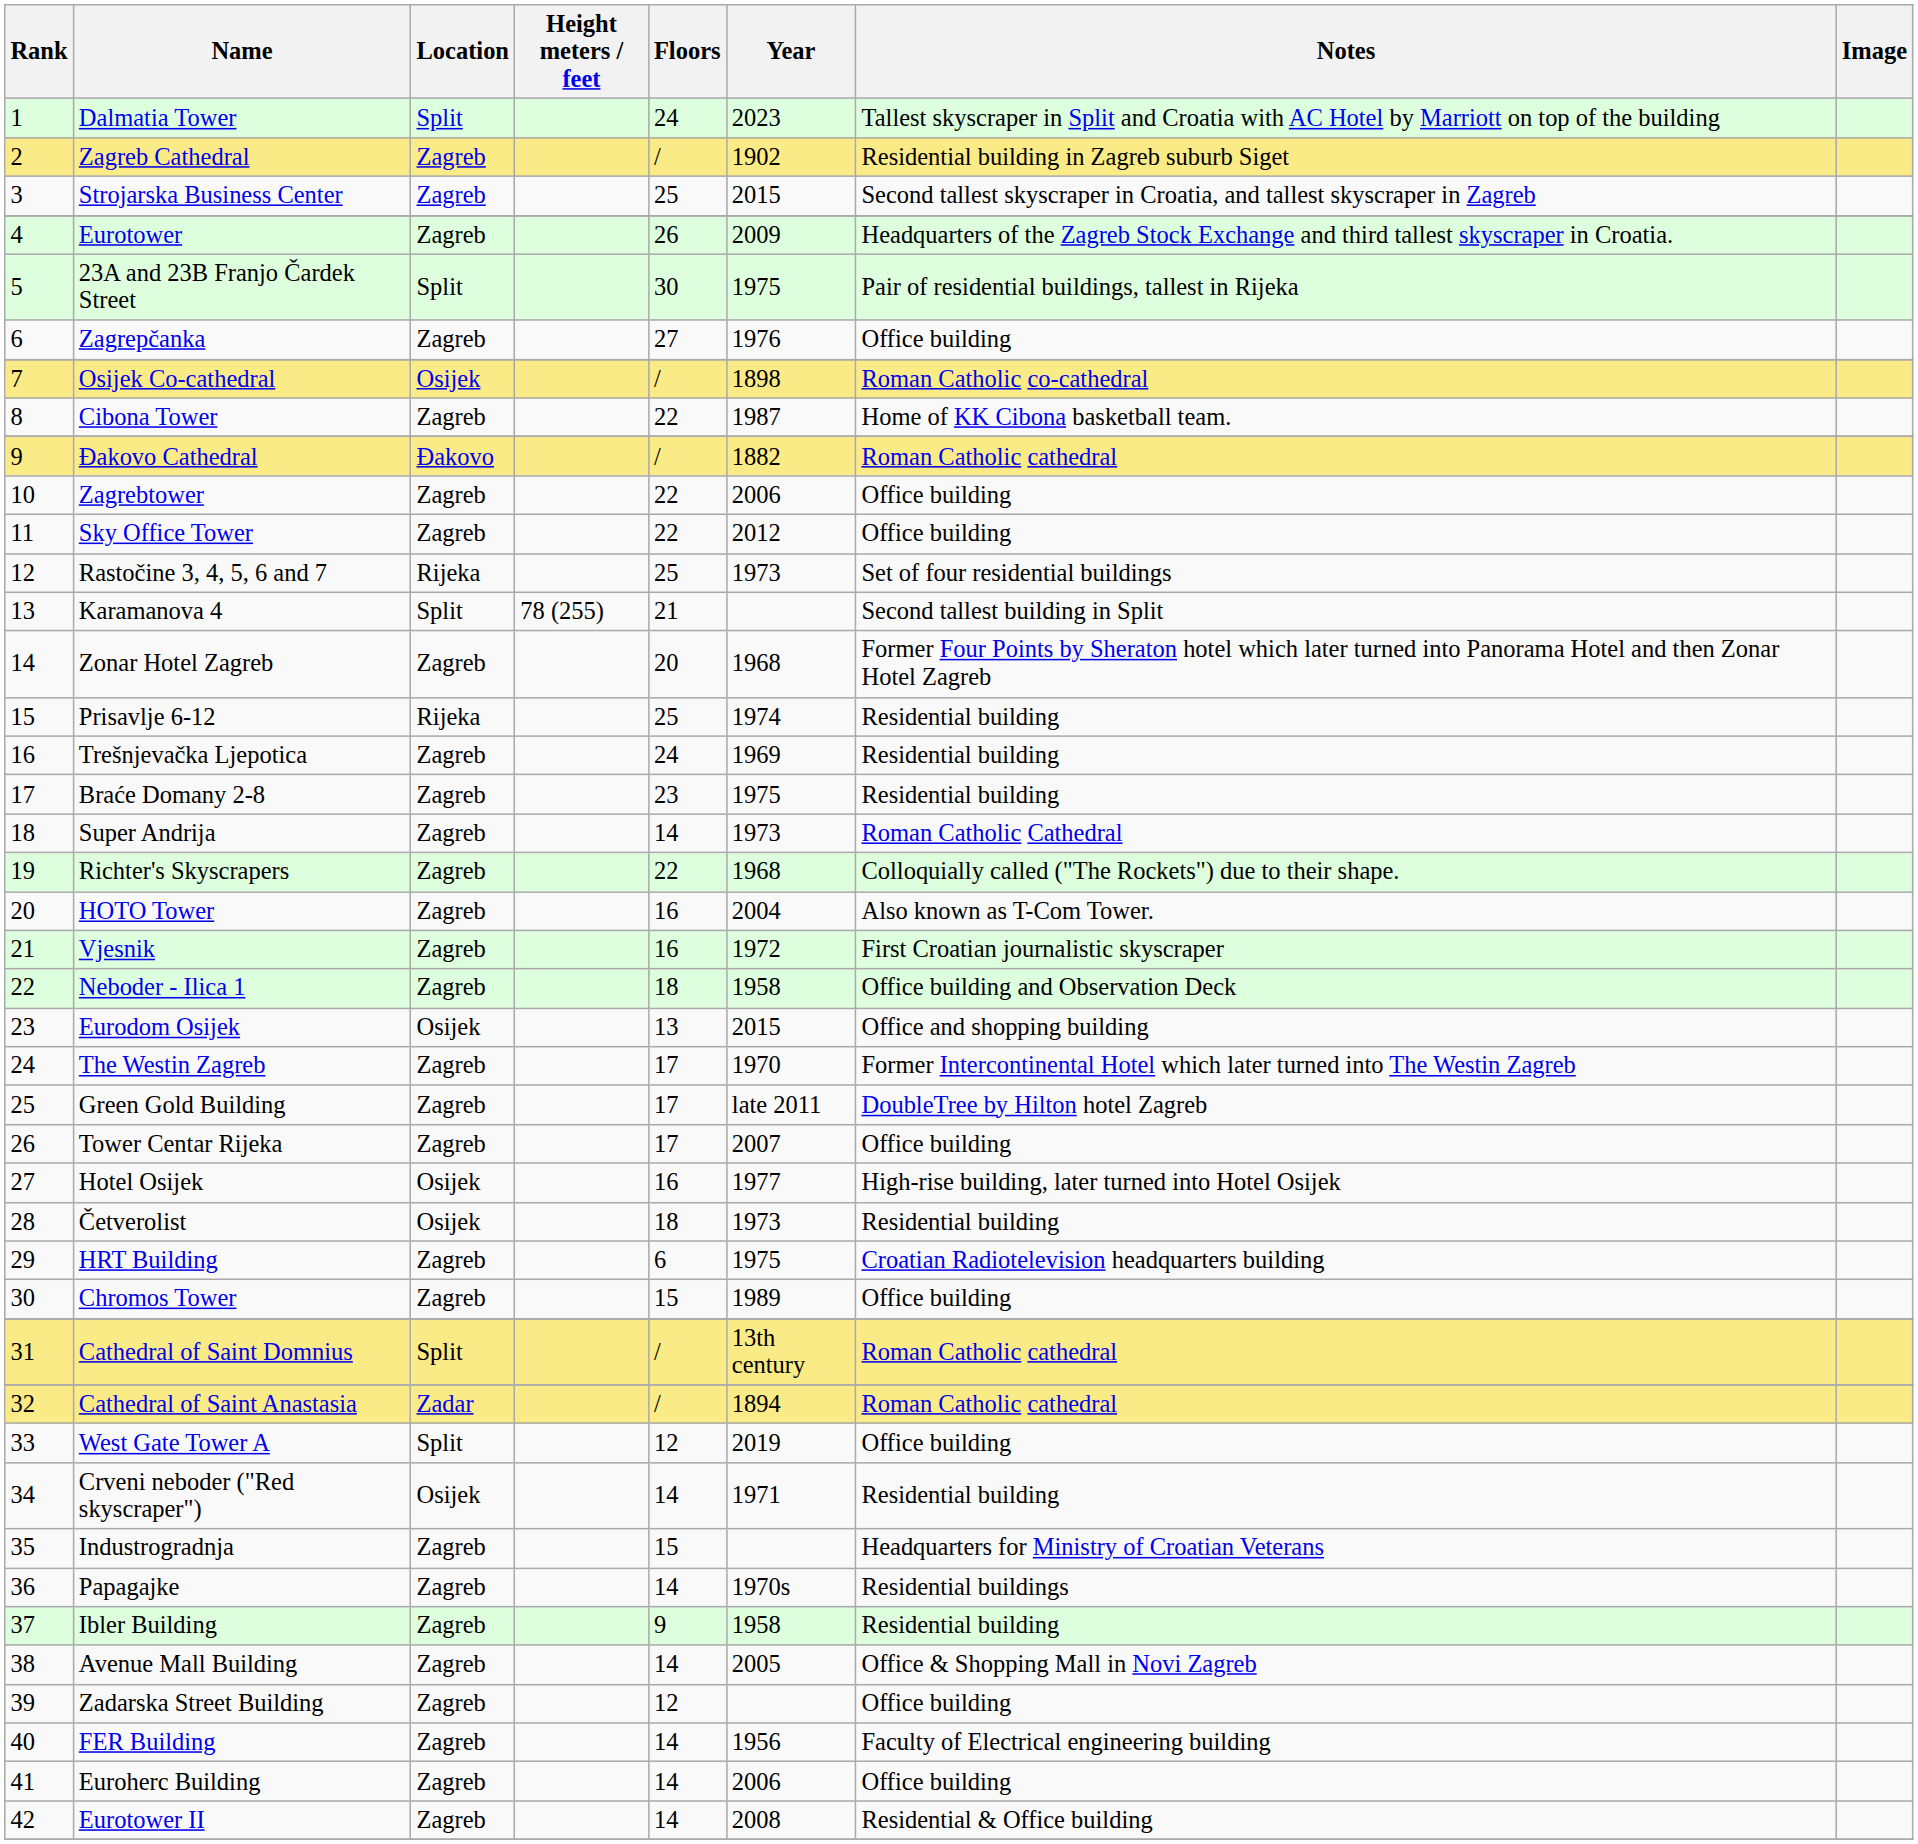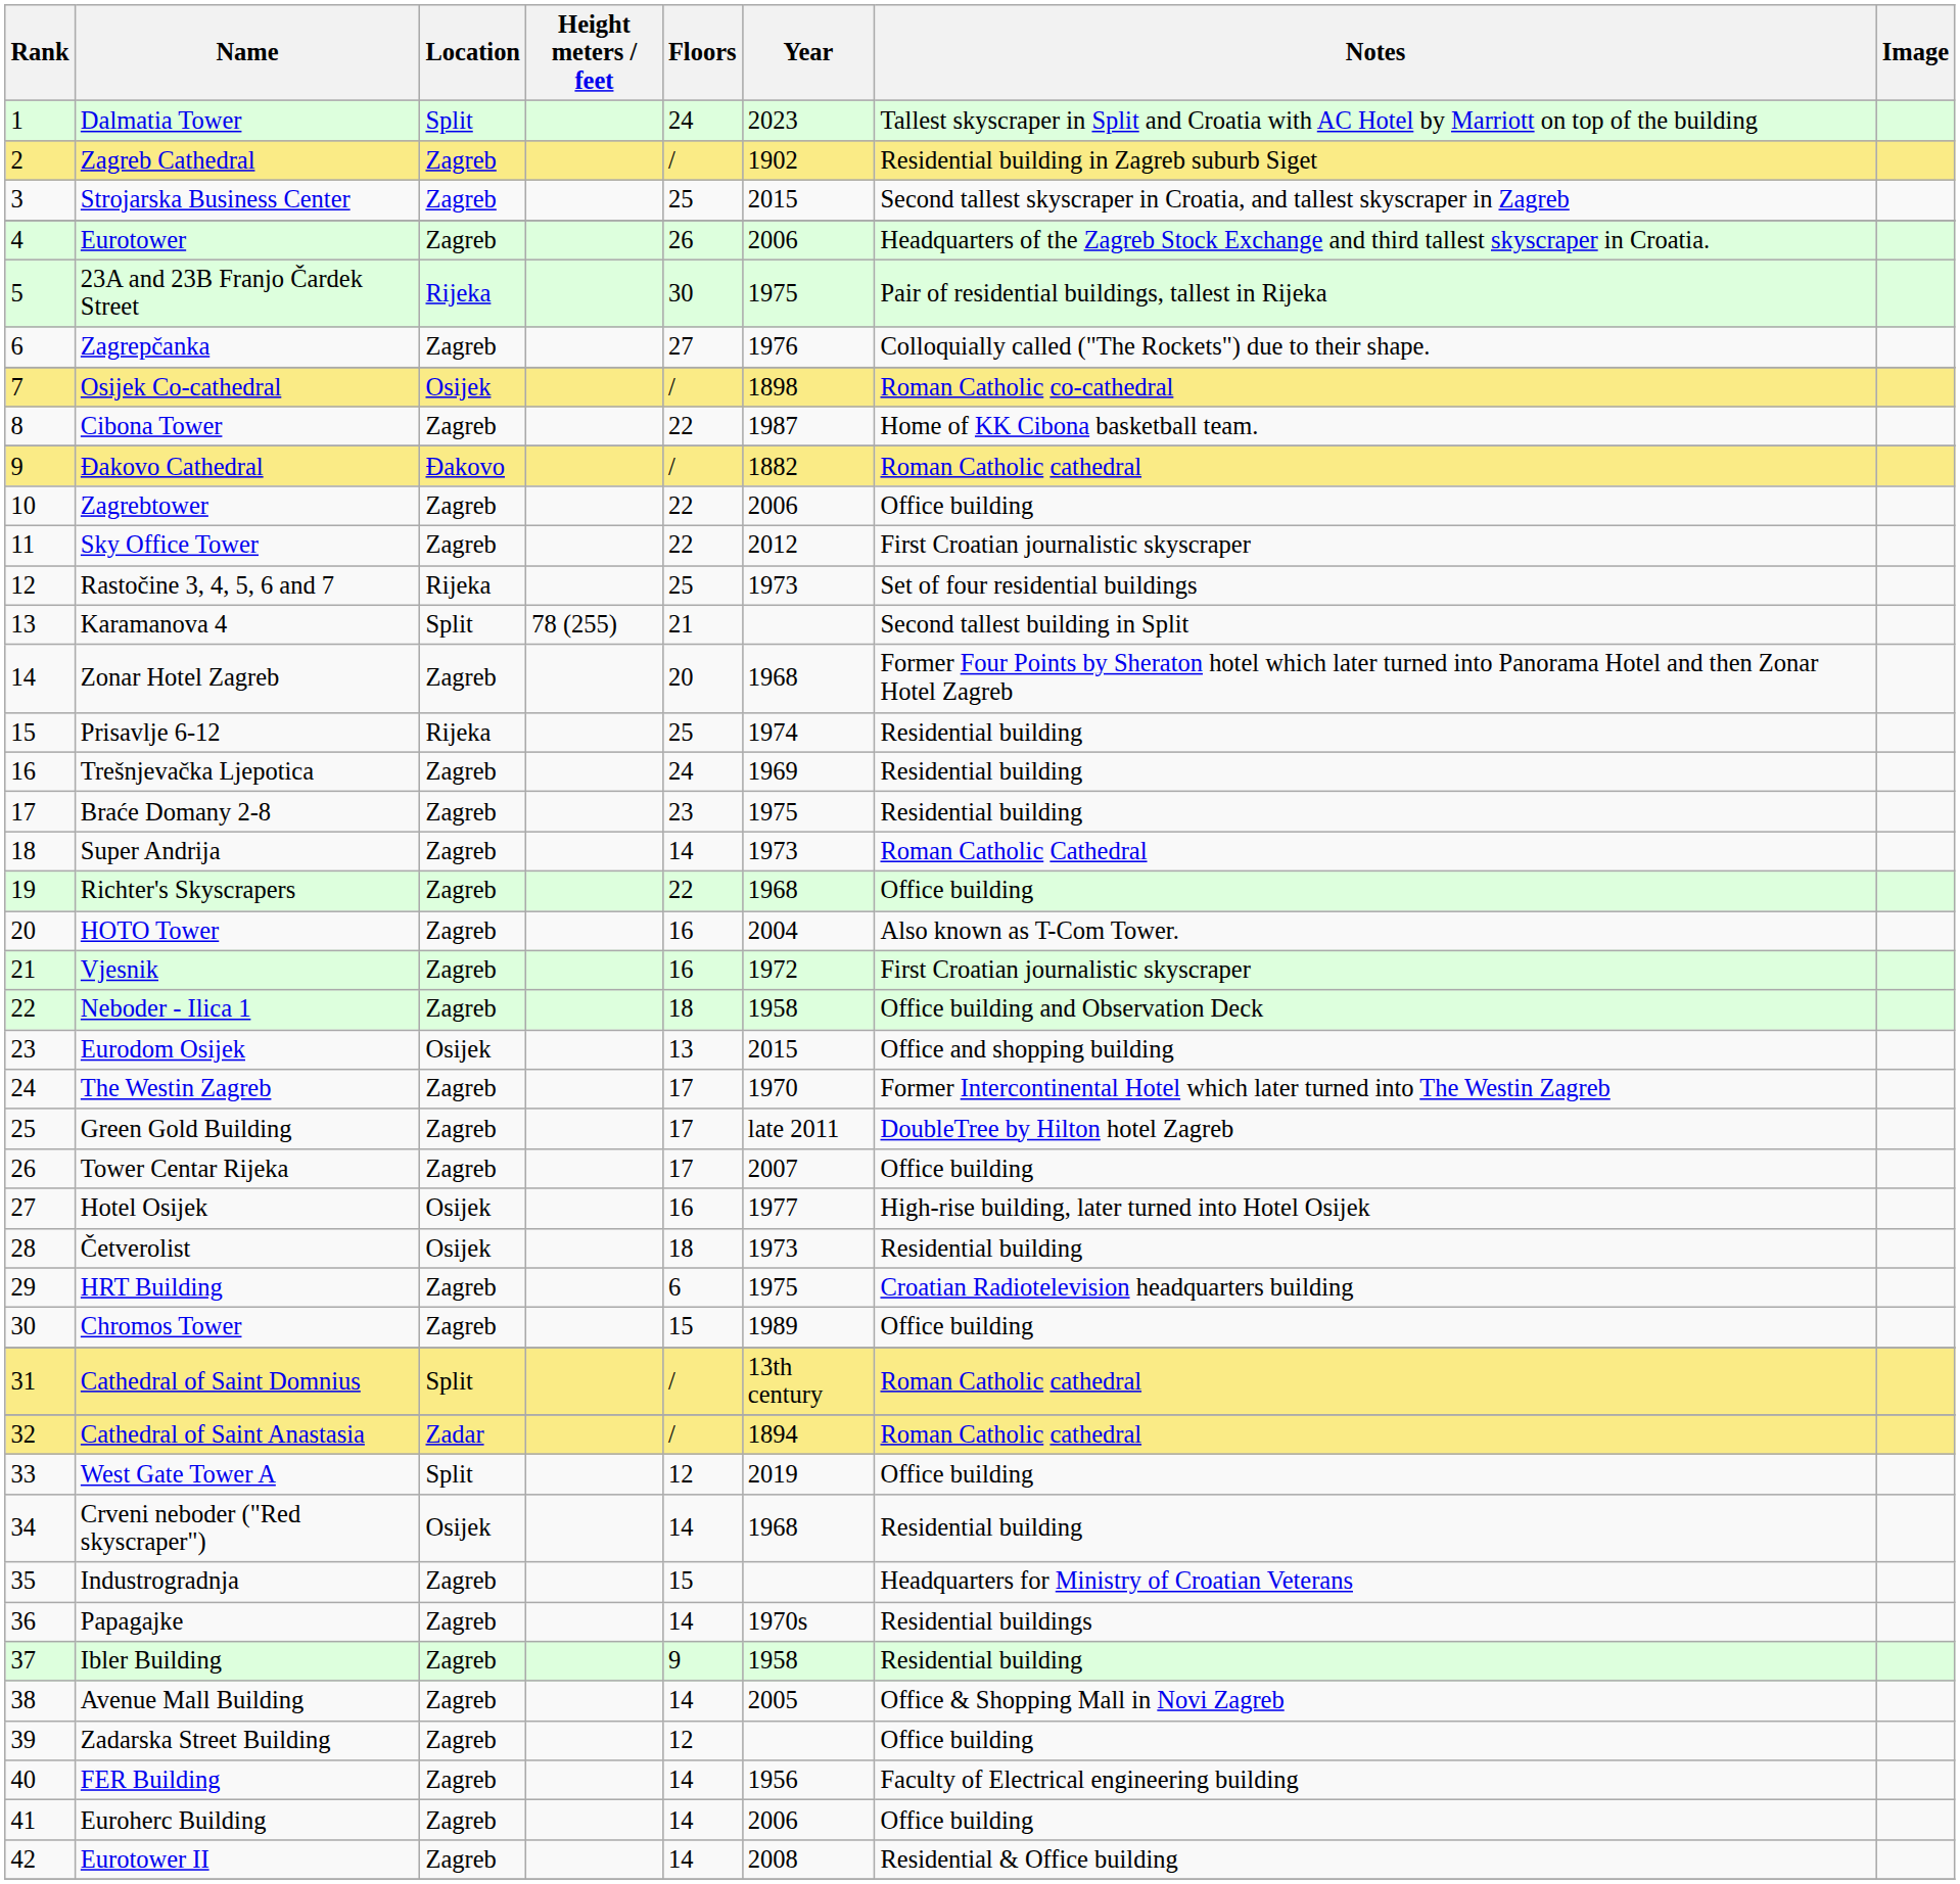Eurotower | Year: 2009 -> 2006
23A and 23B Franjo Čardek Street | Location: Split -> Rijeka
Zagrepčanka | Notes: Office building -> Colloquially called ("The Rockets") due to their shape.
Sky Office Tower | Notes: Office building -> First Croatian journalistic skyscraper
Richter's Skyscrapers | Notes: Colloquially called ("The Rockets") due to their shape. -> Office building
Crveni neboder ("Red skyscraper") | Year: 1971 -> 1968
